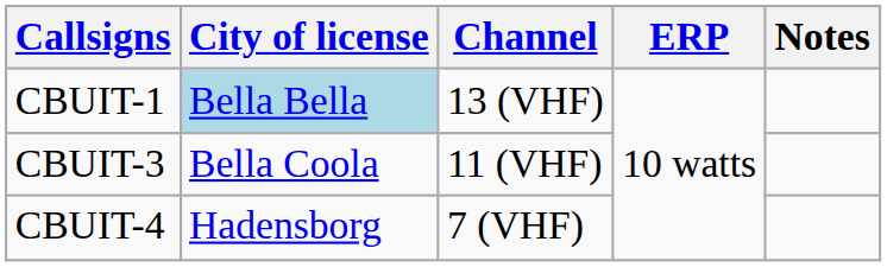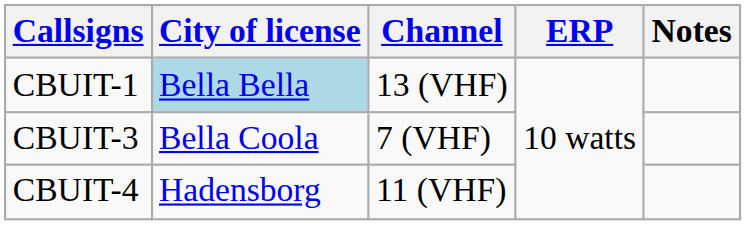CBUIT-3 | Channel: 11 (VHF) -> 7 (VHF)
CBUIT-4 | Channel: 7 (VHF) -> 11 (VHF)
